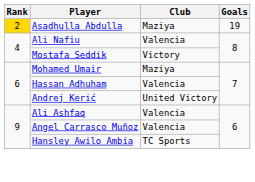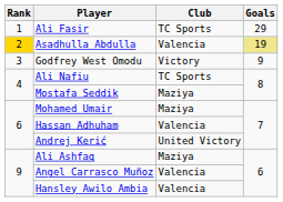+ row: 1 | Ali Fasir | TC Sports | 29
Asadhulla Abdulla | Club: Maziya -> Valencia
Asadhulla Abdulla | Goals: no background -> khaki background
+ row: 3 | Godfrey West Omodu | Victory | 9
Ali Nafiu | Club: Valencia -> TC Sports
Mostafa Seddik | Club: Victory -> Maziya
Ali Ashfaq | Club: Valencia -> Maziya
Hansley Awilo Ambia | Club: TC Sports -> Valencia
